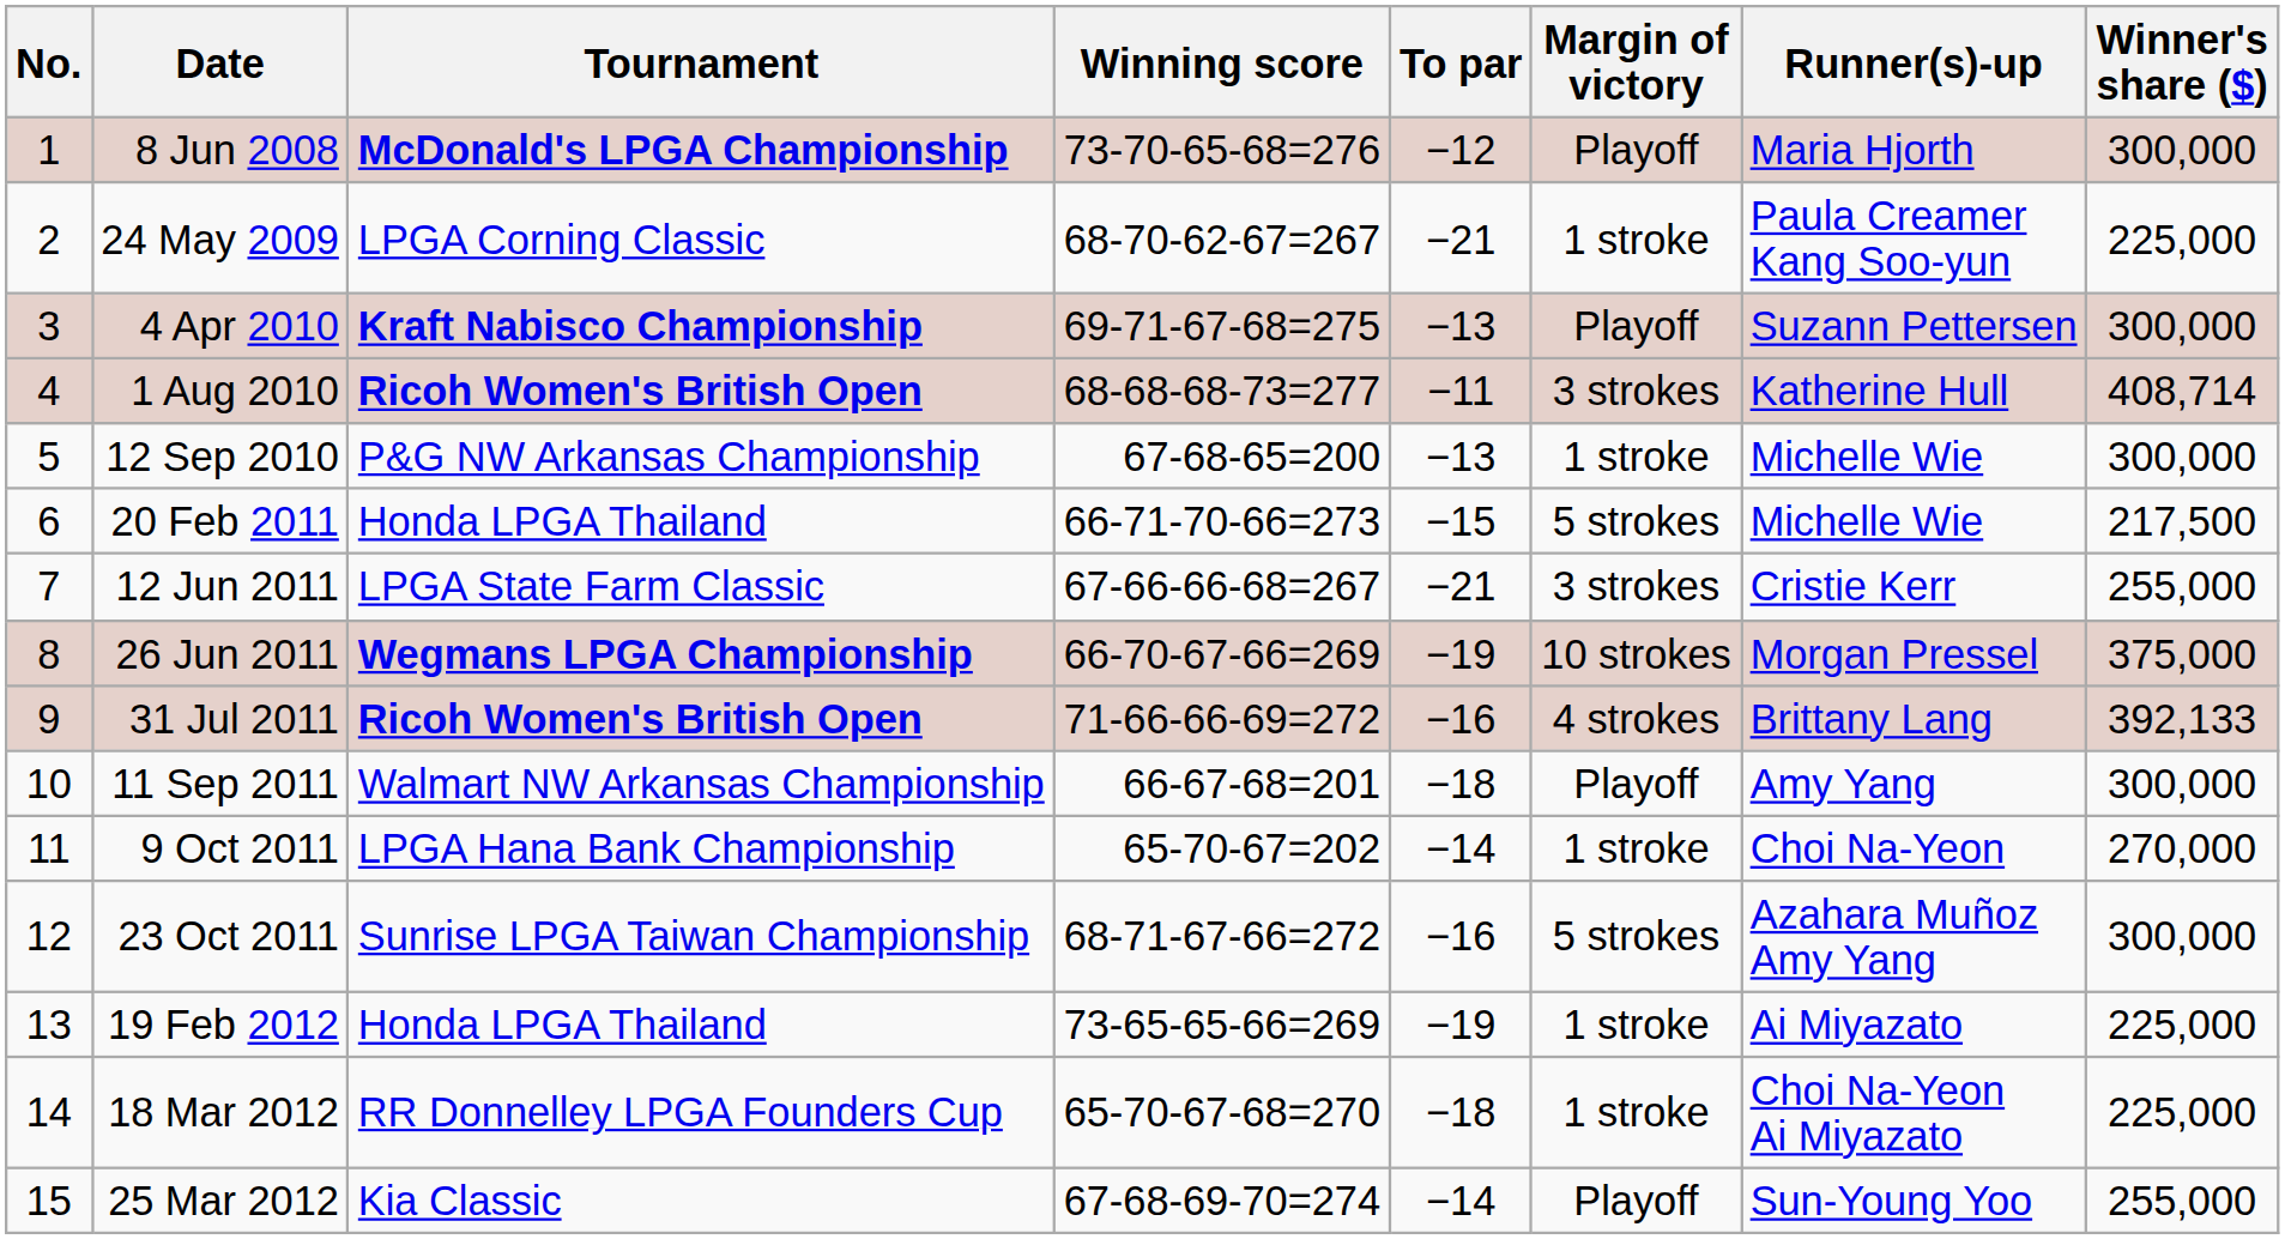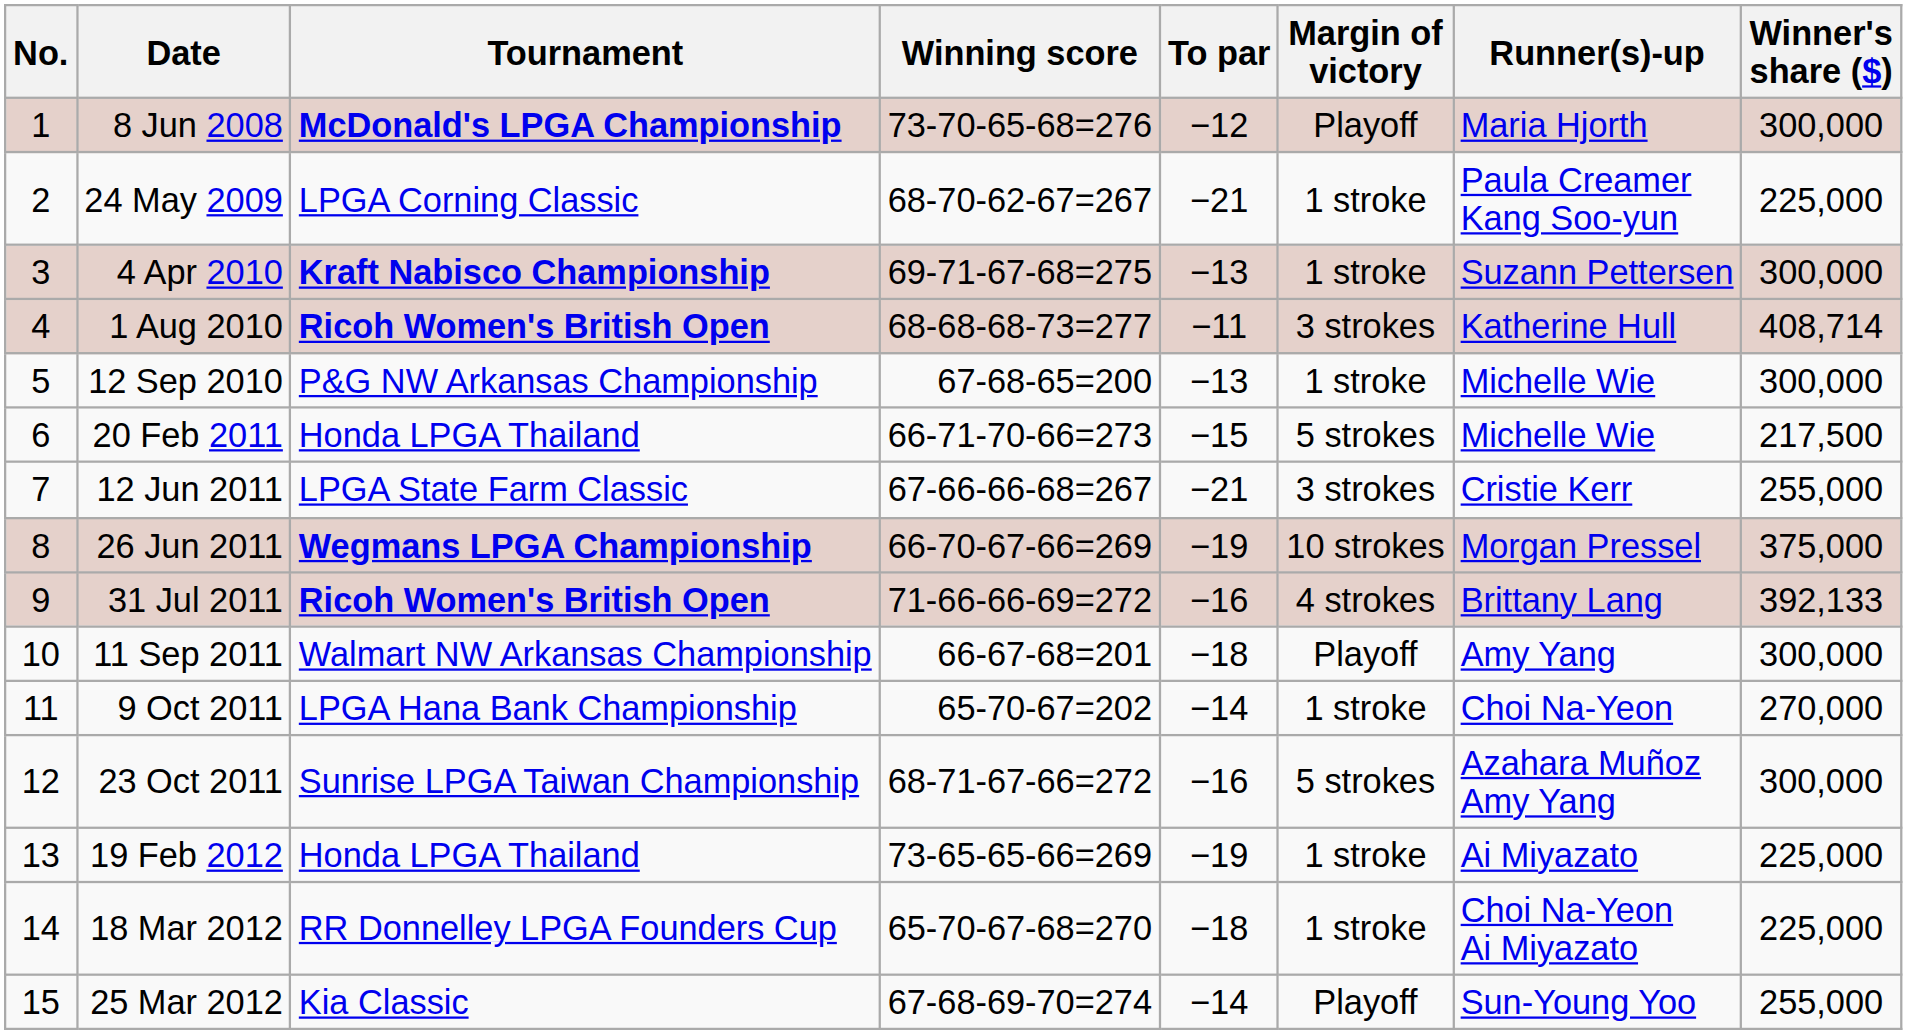4 Apr 2010 | Margin of victory: Playoff -> 1 stroke
